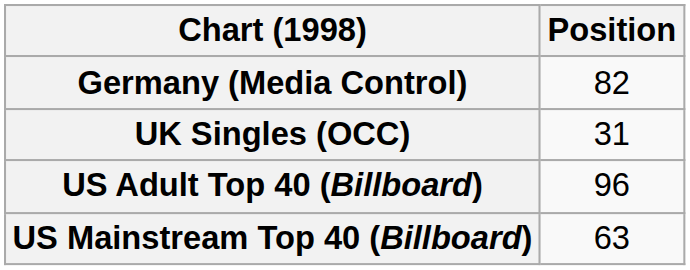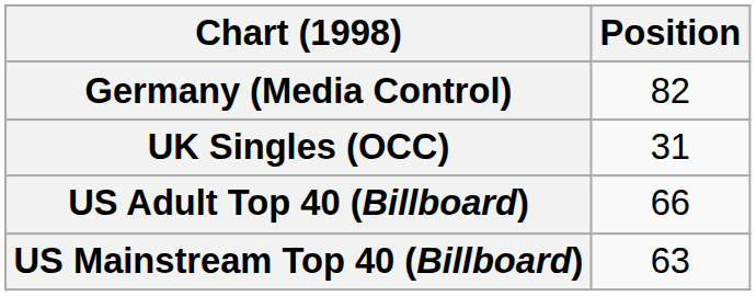US Adult Top 40 (Billboard) | Position: 96 -> 66
